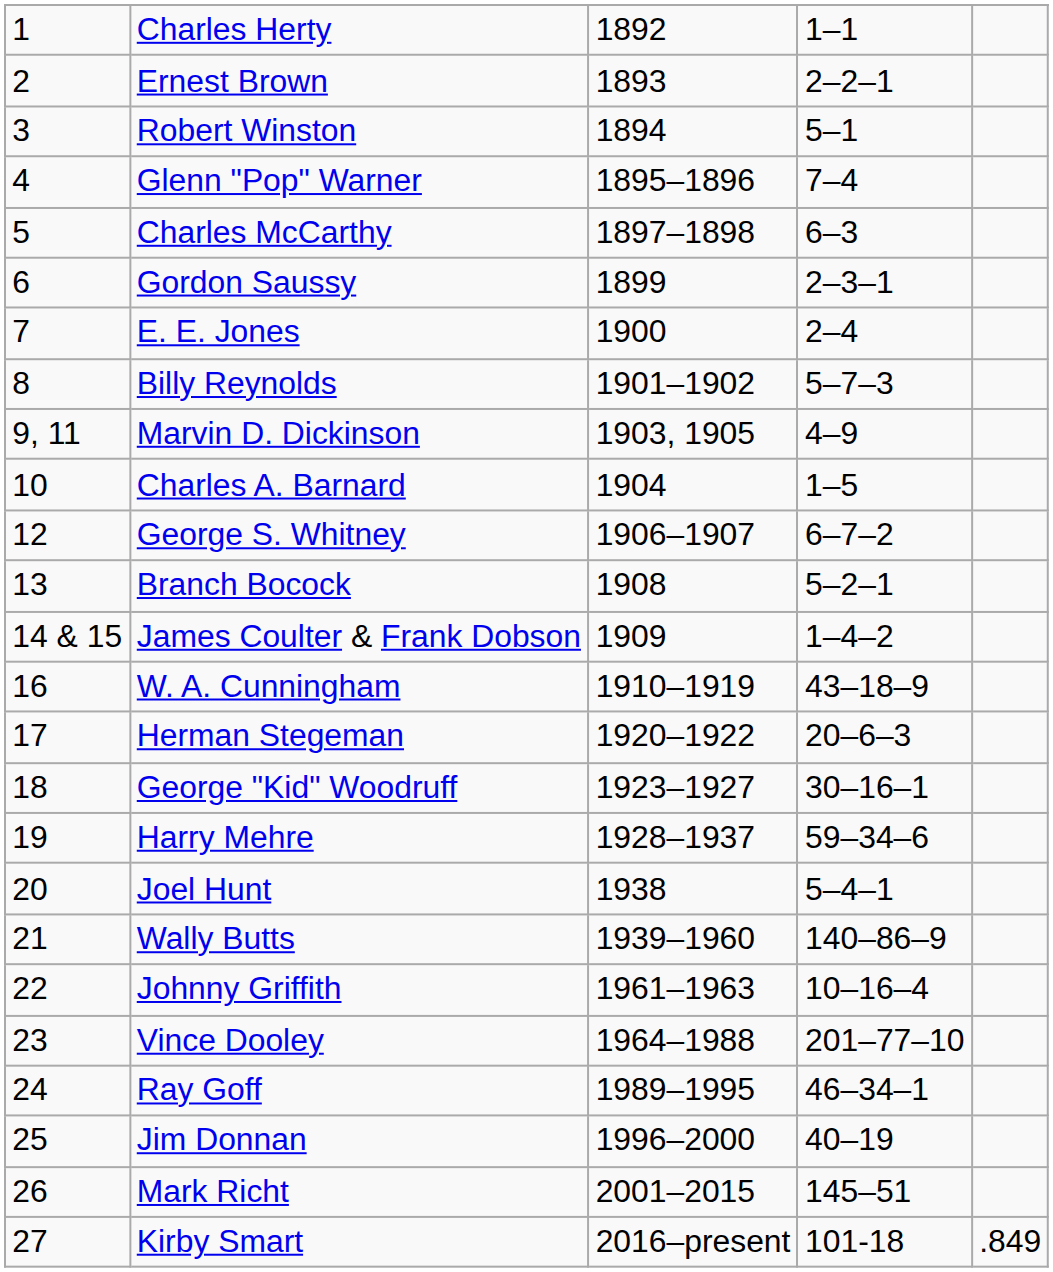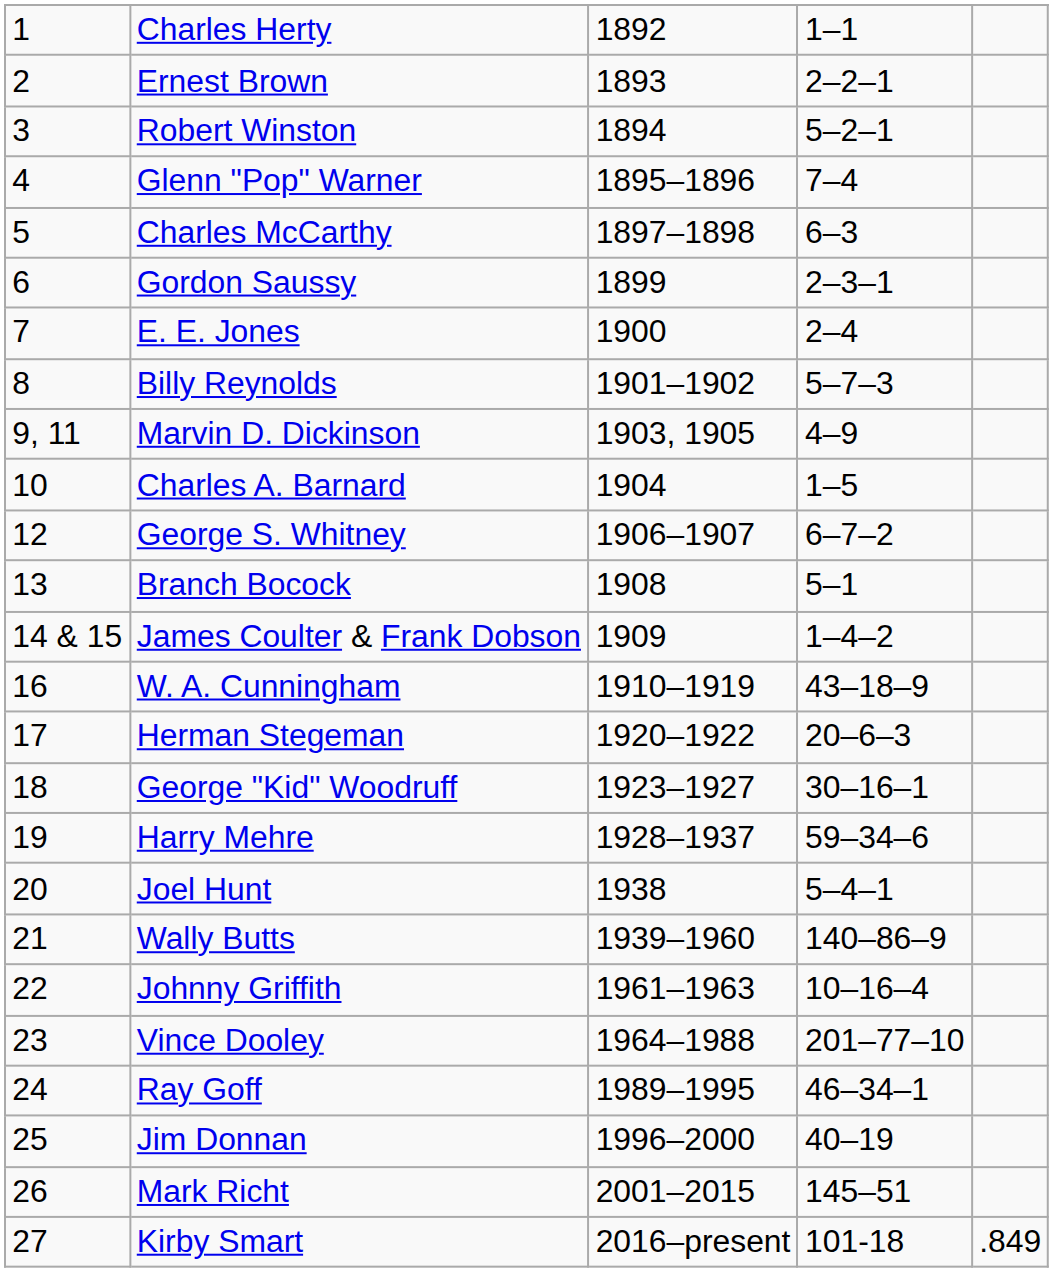Robert Winston | column 4: 5–1 -> 5–2–1
Branch Bocock | column 4: 5–2–1 -> 5–1
